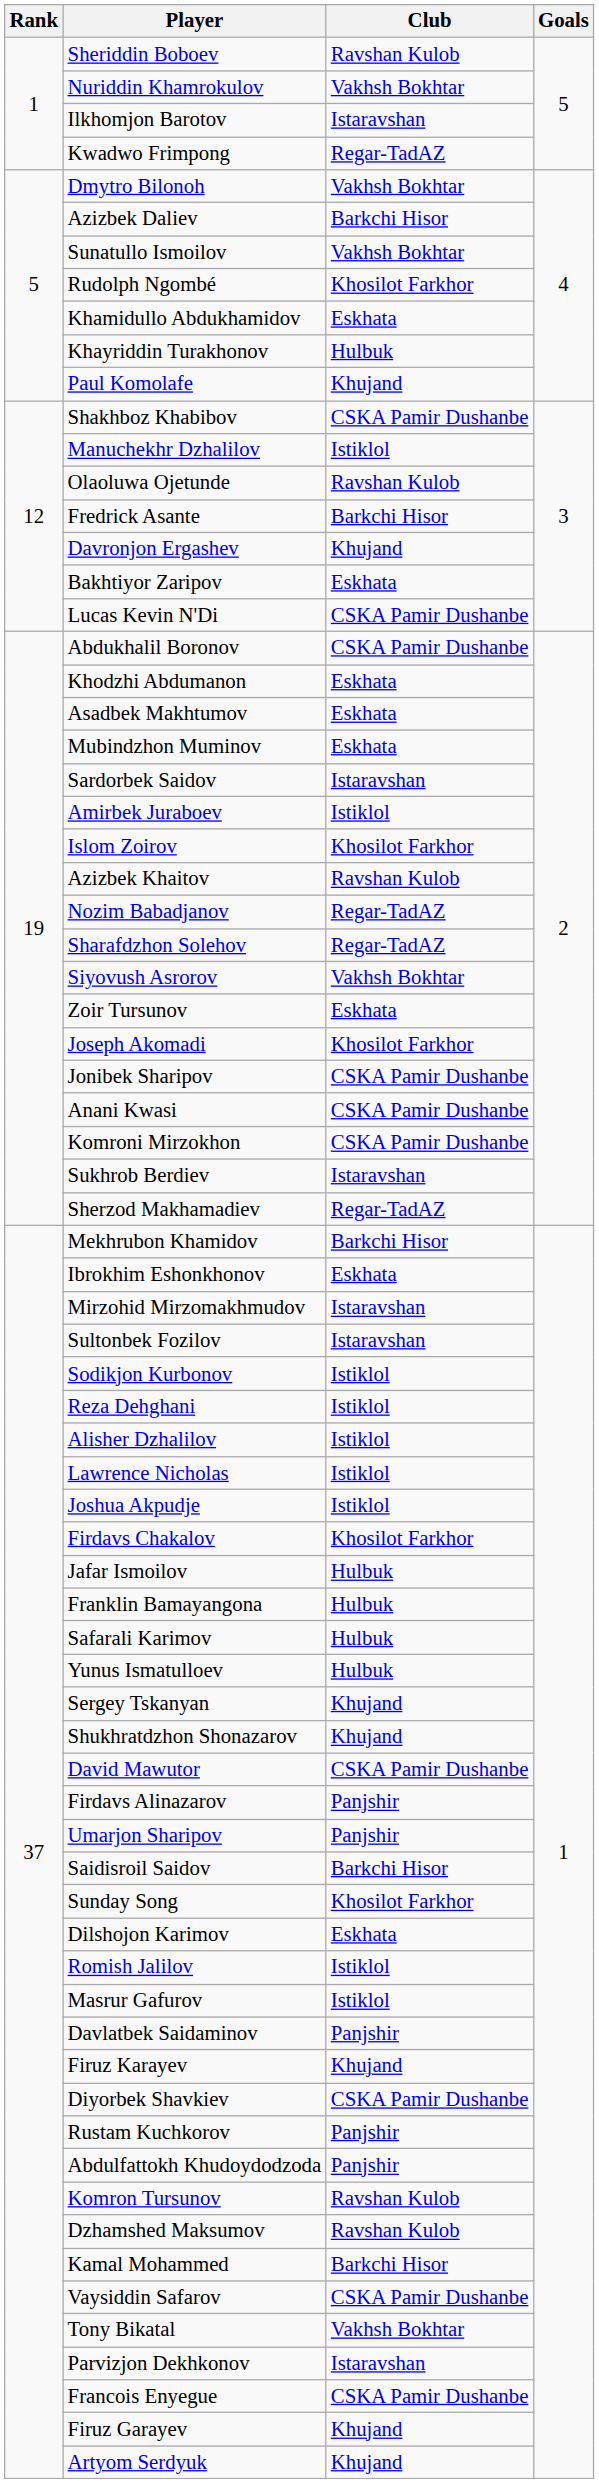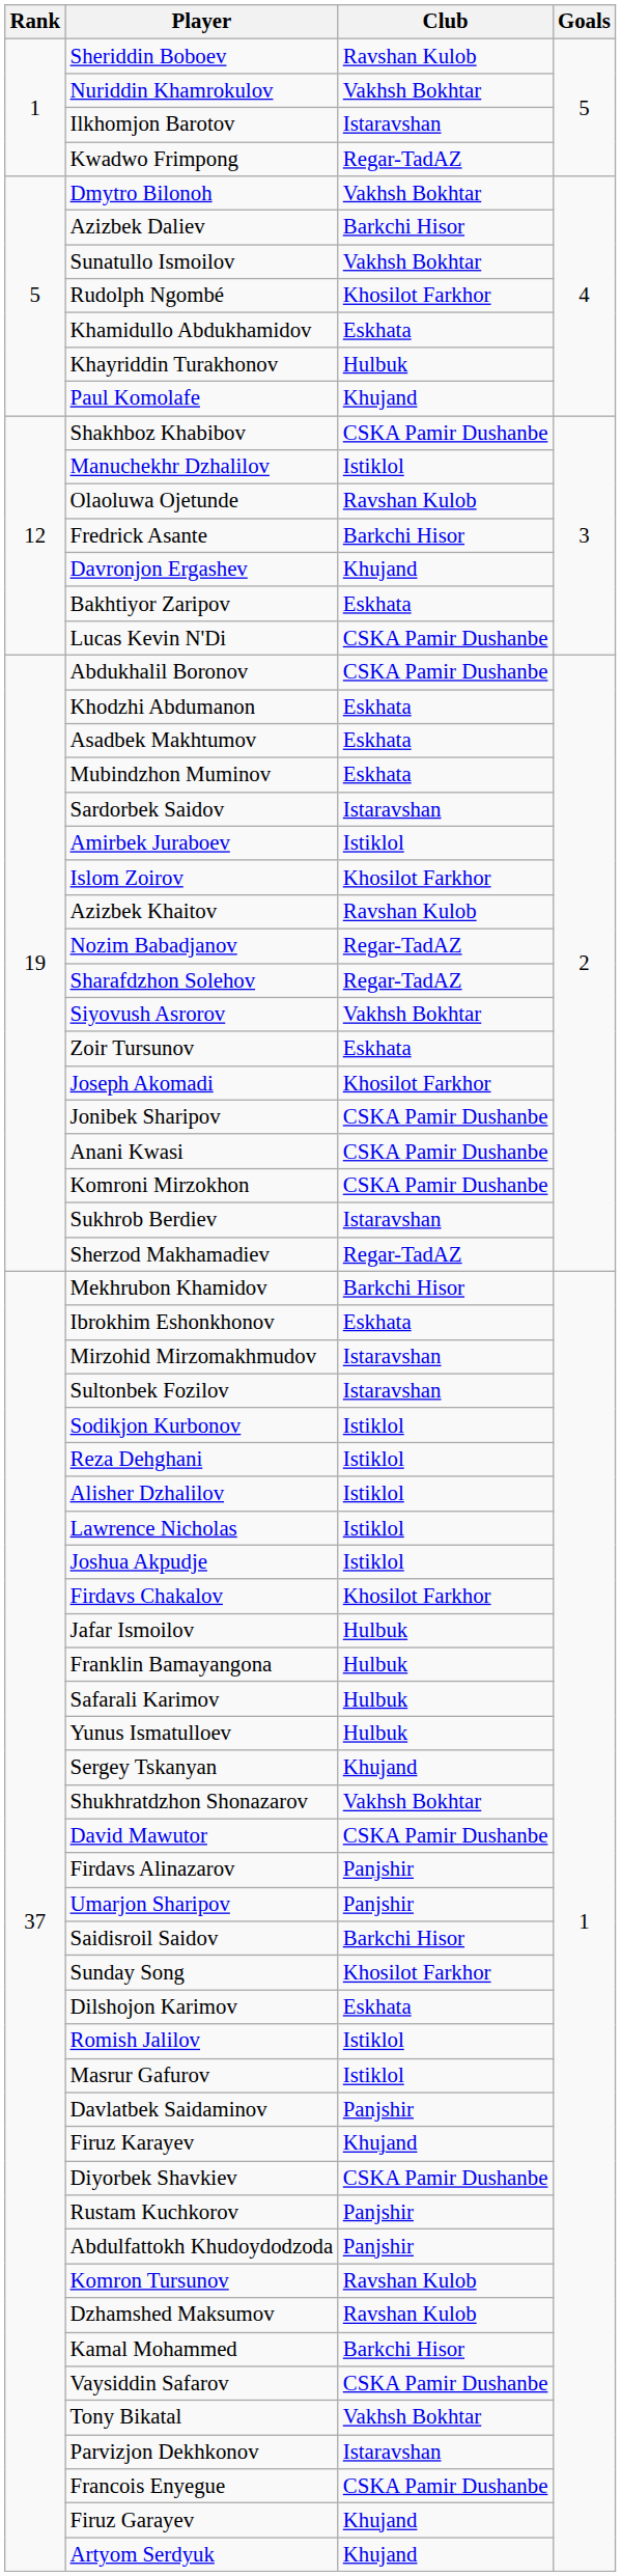Shukhratdzhon Shonazarov | Club: Khujand -> Vakhsh Bokhtar
